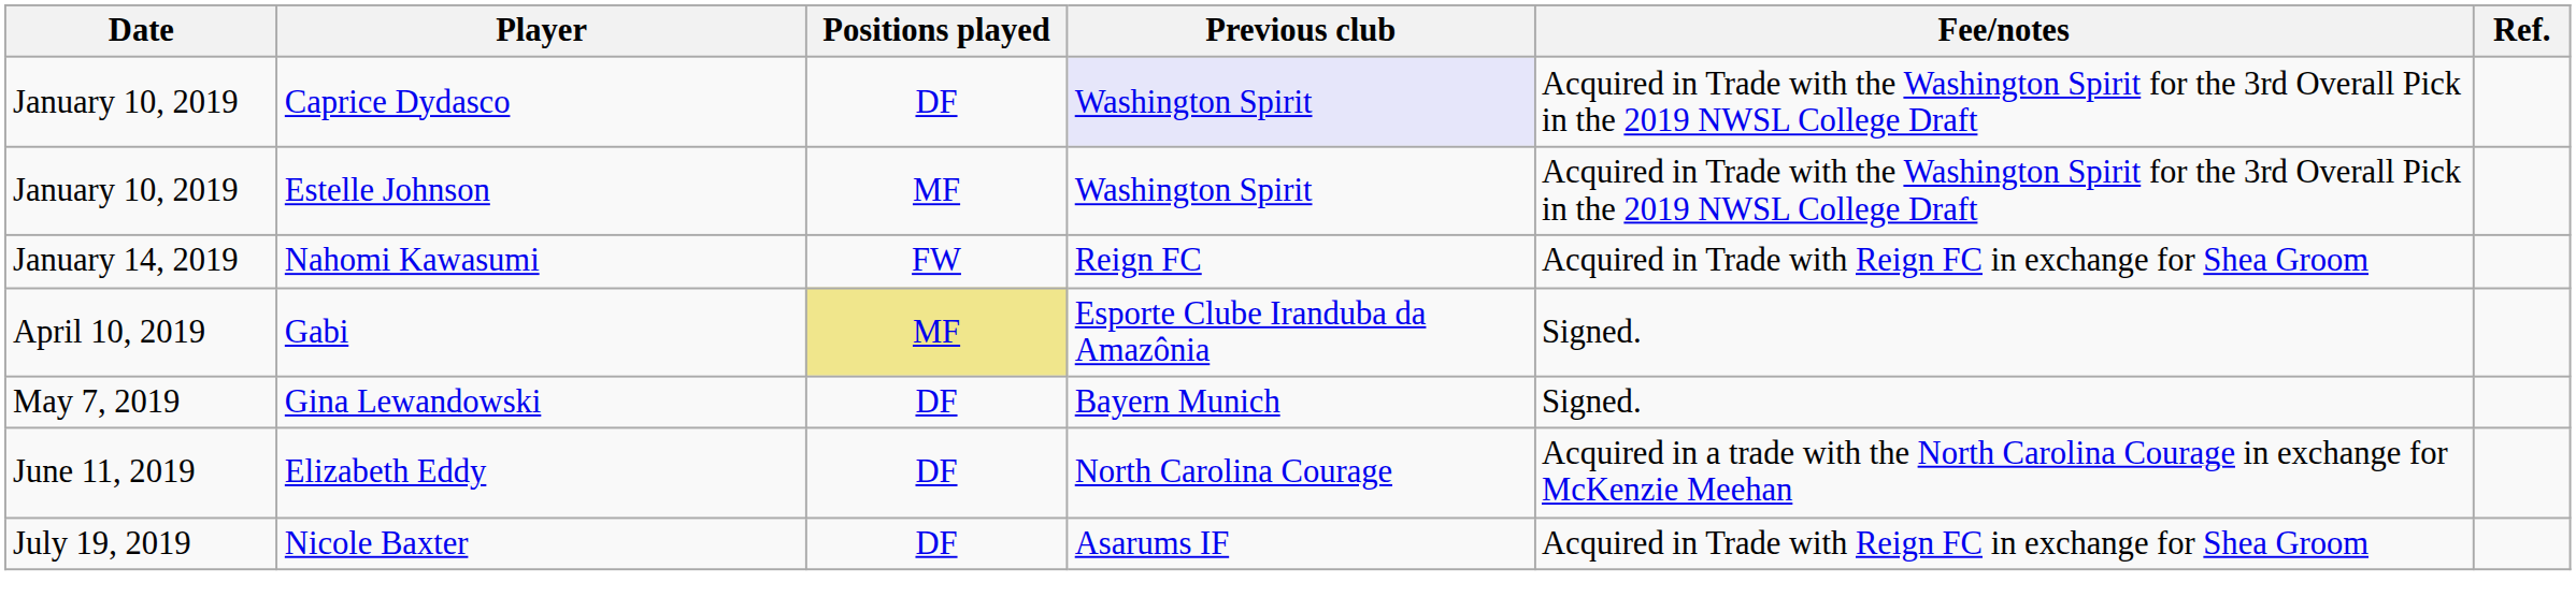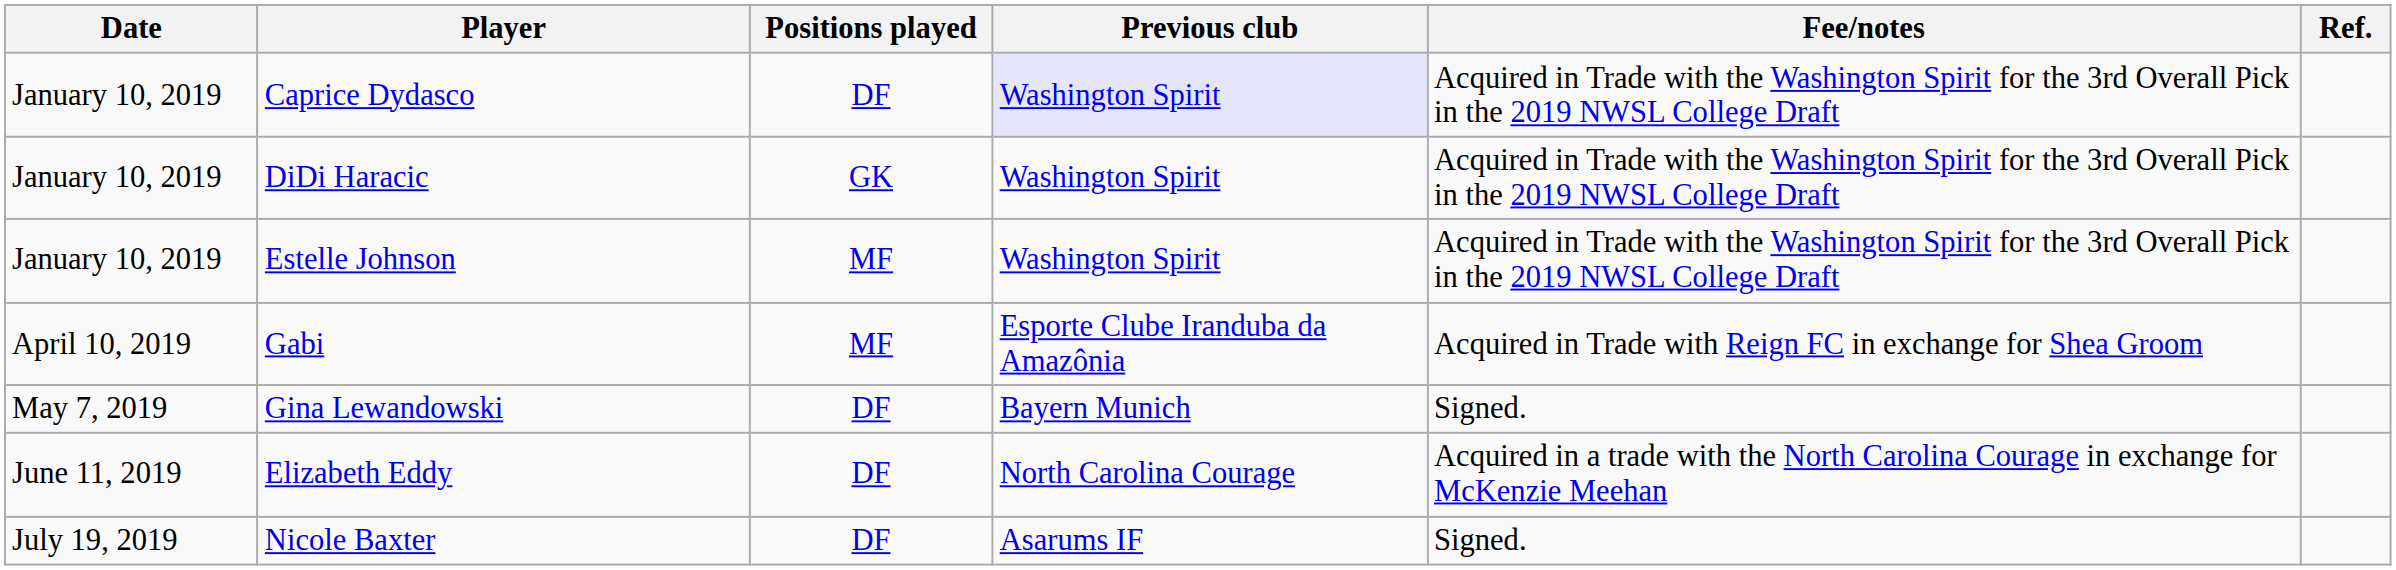+ row: January 10, 2019 | DiDi Haracic | GK | Washington Spirit | Acquired in Trade with the Washington Spirit for the 3rd Overall Pick in the 2019 NWSL College Draft
- row: January 14, 2019 | Nahomi Kawasumi | FW | Reign FC | Acquired in Trade with Reign FC in exchange for Shea Groom
Gabi | Positions played: khaki background -> no background
Gabi | Fee/notes: Signed. -> Acquired in Trade with Reign FC in exchange for Shea Groom
Nicole Baxter | Fee/notes: Acquired in Trade with Reign FC in exchange for Shea Groom -> Signed.
